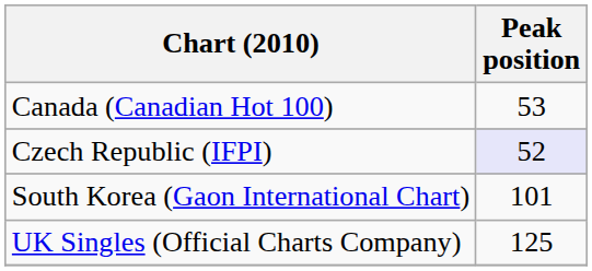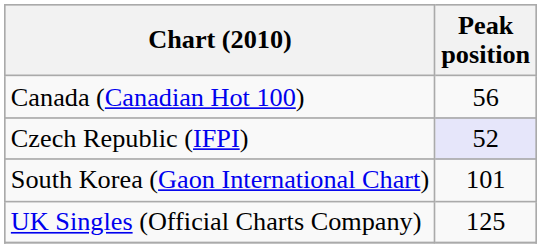Canada (Canadian Hot 100) | Peak position: 53 -> 56
